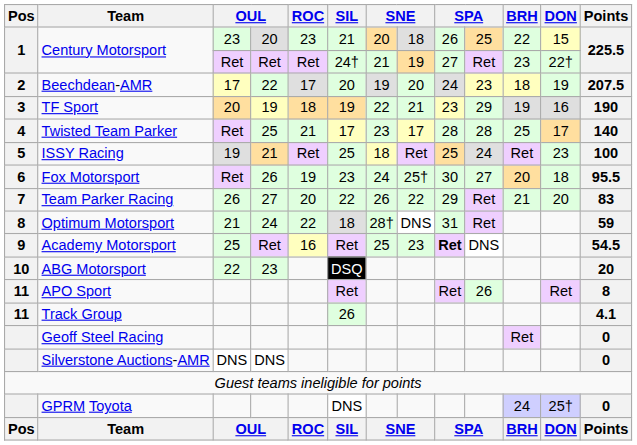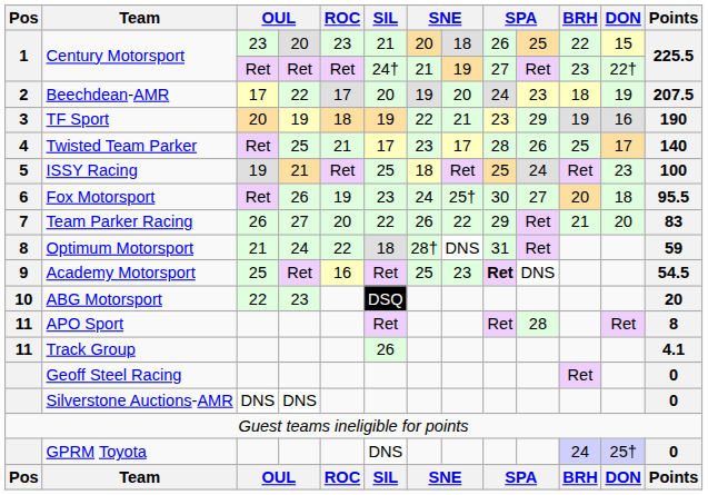Twisted Team Parker | column 10: 28 -> 26
APO Sport | column 10: 26 -> 28
